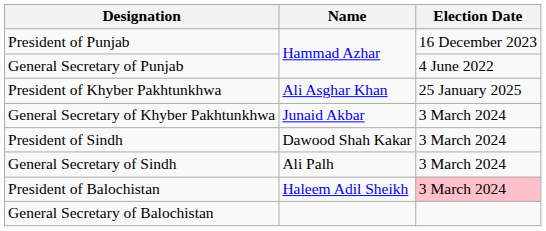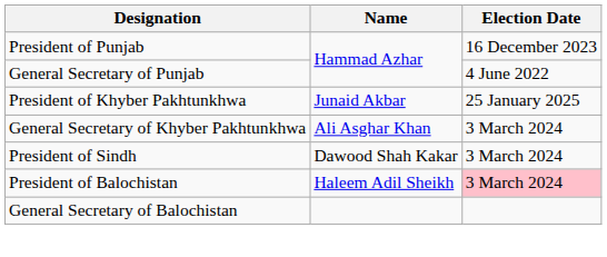President of Khyber Pakhtunkhwa | Name: Ali Asghar Khan -> Junaid Akbar
General Secretary of Khyber Pakhtunkhwa | Name: Junaid Akbar -> Ali Asghar Khan
- row: General Secretary of Sindh | Ali Palh | 3 March 2024
